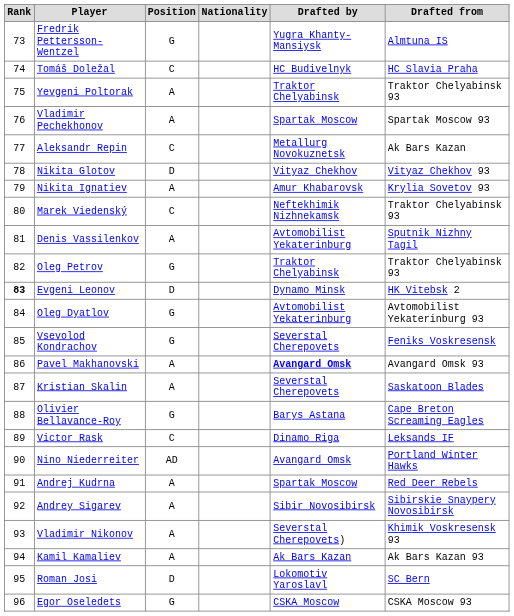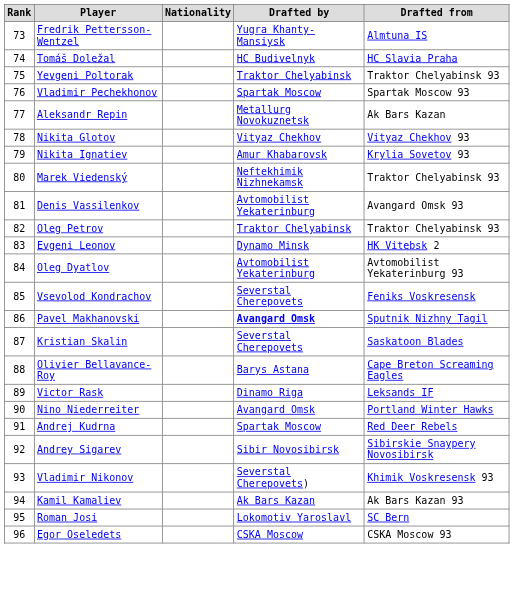- column: Position | G | C | A | A | C | D | A | C | A | G | D | G | G | A | A | G | C | AD | A | A | A | A | D | G
Denis Vassilenkov | Drafted from: Sputnik Nizhny Tagil -> Avangard Omsk 93
Evgeni Leonov | Rank: bold -> normal
Pavel Makhanovski | Drafted from: Avangard Omsk 93 -> Sputnik Nizhny Tagil
